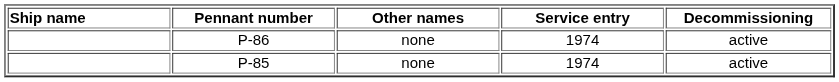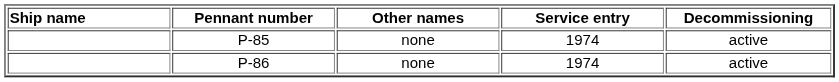rows swapped: P-85 <-> P-86
